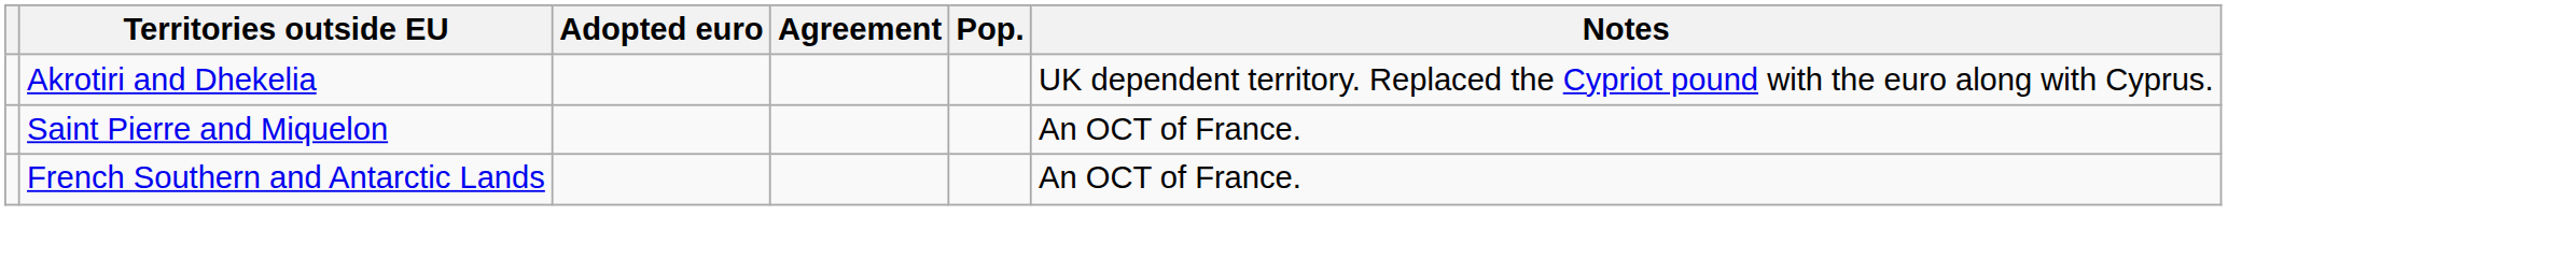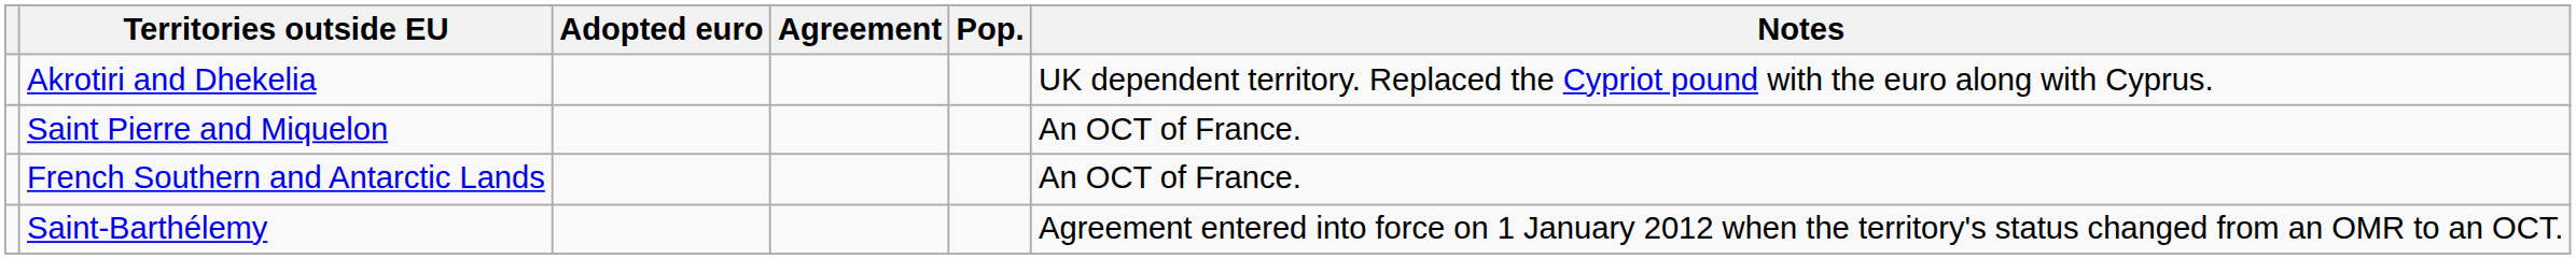+ row: Saint-Barthélemy | Agreement entered into force on 1 January 2012 when the territory's status changed from an OMR to an OCT.
